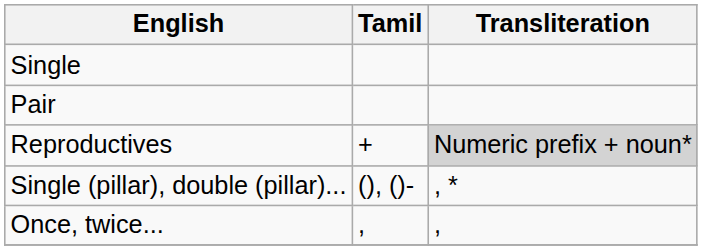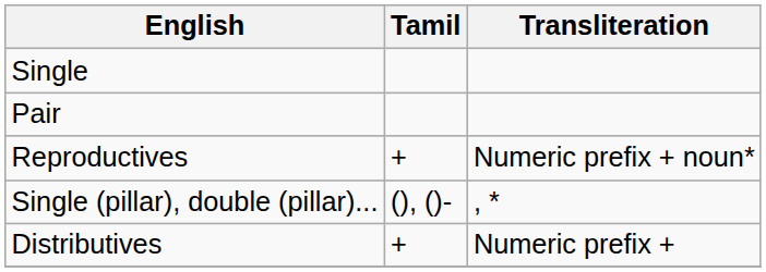Reproductives | Transliteration: lightgrey background -> no background
+ row: Distributives | + | Numeric prefix +
- row: Once, twice... | , | ,
